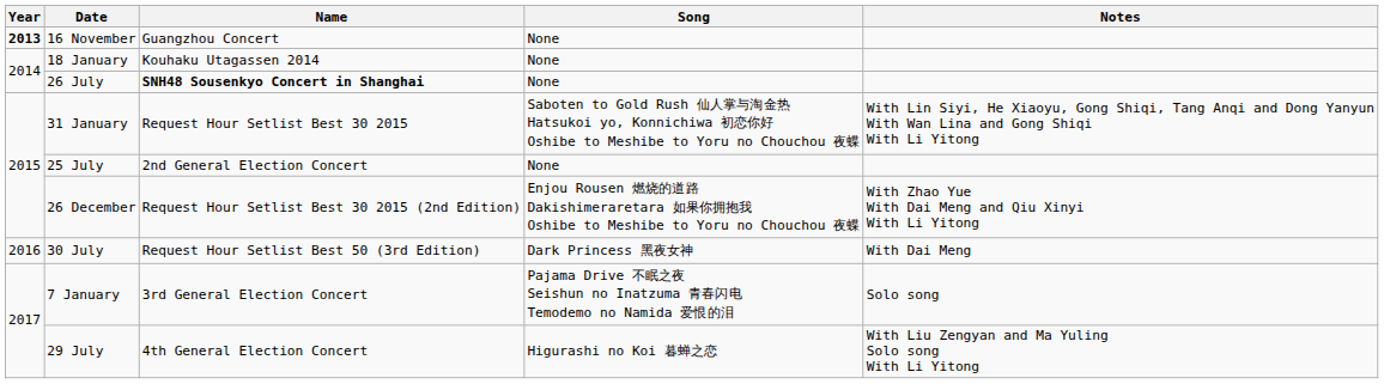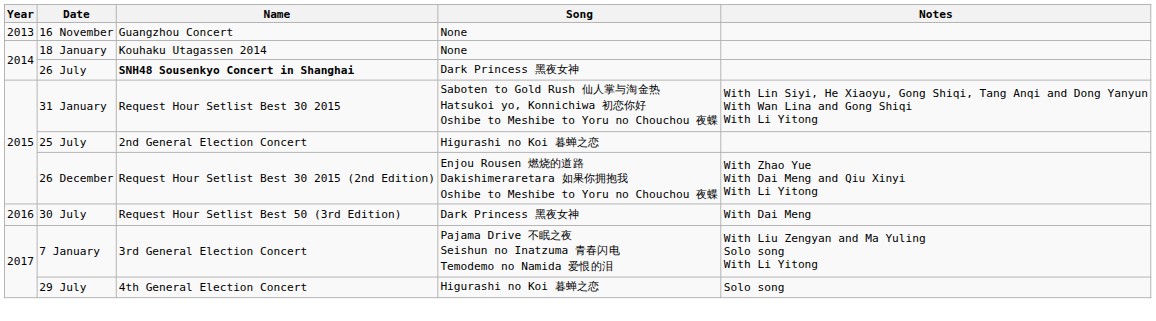16 November | Year: bold -> normal
26 July | Song: None -> Dark Princess 黑夜女神
25 July | Song: None -> Higurashi no Koi 暮蝉之恋
7 January | Notes: Solo song -> With Liu Zengyan and Ma Yuling Solo song With Li Yitong
29 July | Notes: With Liu Zengyan and Ma Yuling Solo song With Li Yitong -> Solo song
